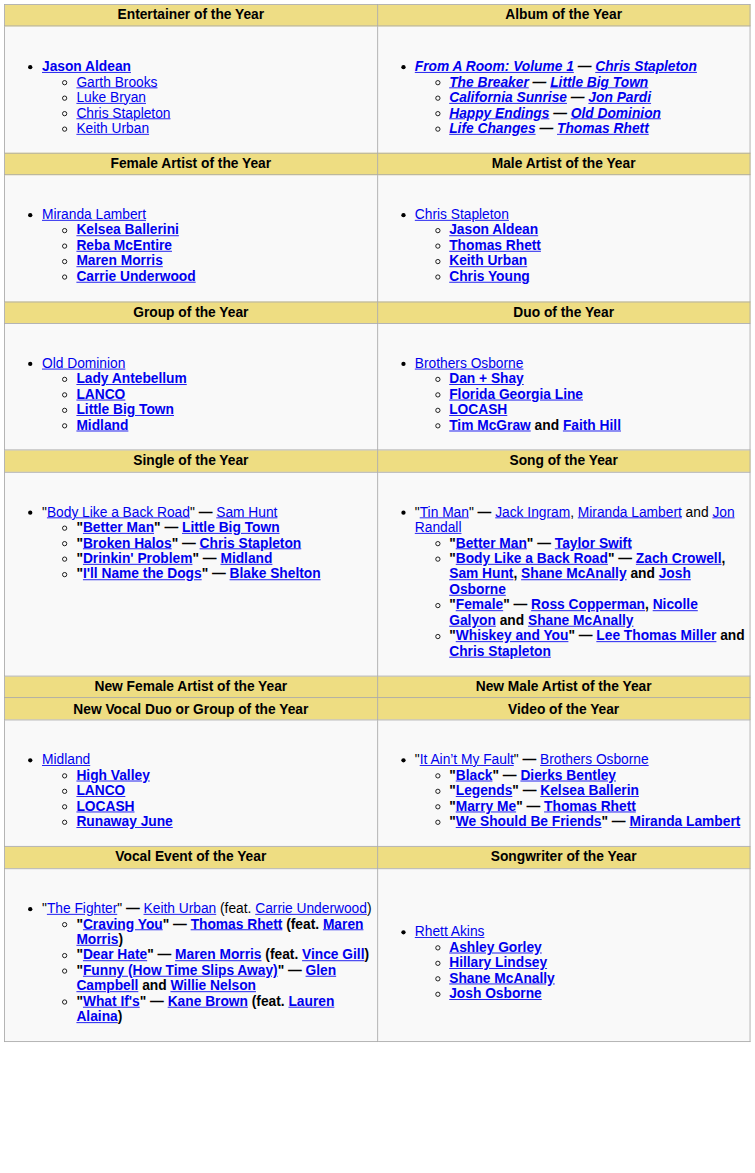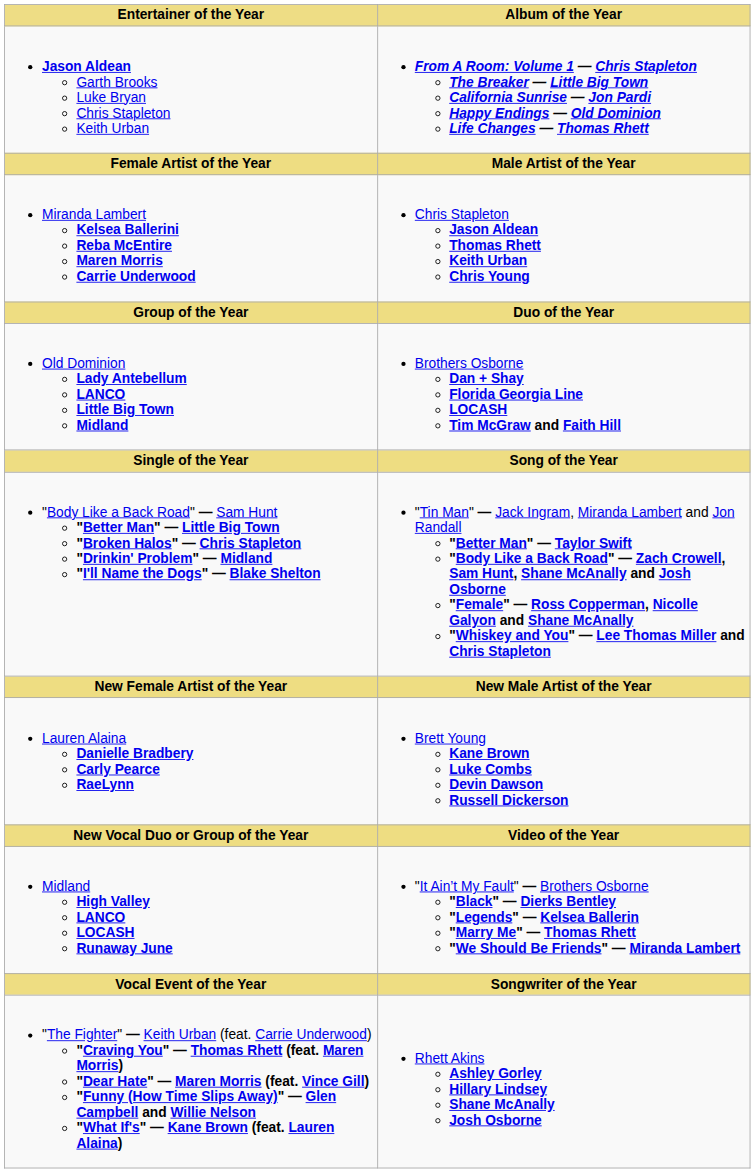+ row: Lauren Alaina Danielle Bradbery Carly Pearce RaeLynn | Brett Young Kane Brown Luke Combs Devin Dawson Russell Dickerson
